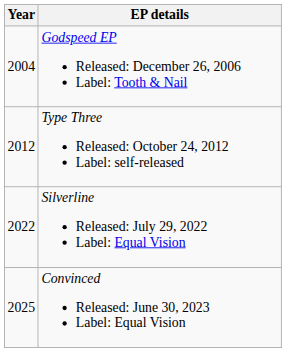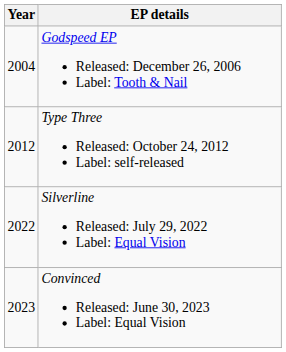Convinced Released: June 30, 2023 Label: Equal Vision | Year: 2025 -> 2023
